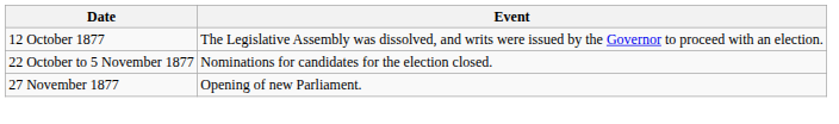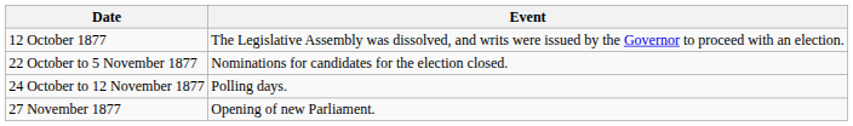+ row: 24 October to 12 November 1877 | Polling days.
